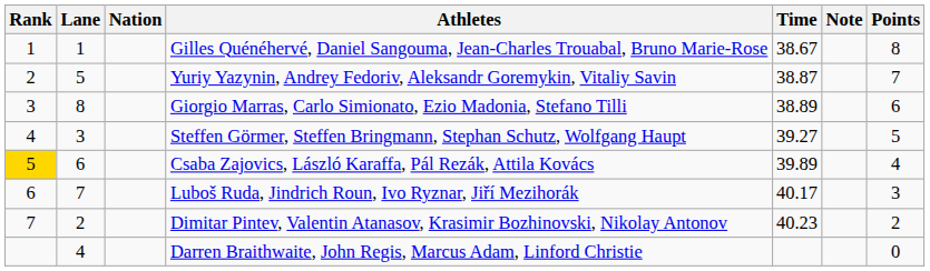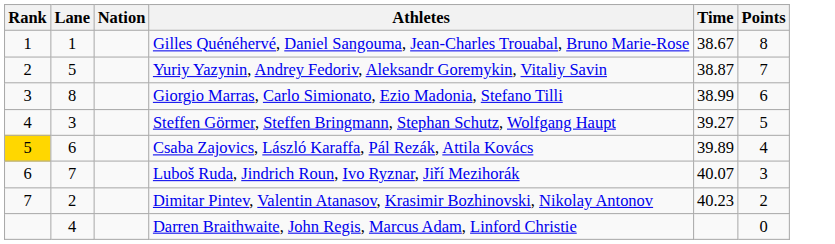- column: Note
Giorgio Marras, Carlo Simionato, Ezio Madonia, Stefano Tilli | Time: 38.89 -> 38.99
Luboš Ruda, Jindrich Roun, Ivo Ryznar, Jiří Mezihorák | Time: 40.17 -> 40.07
